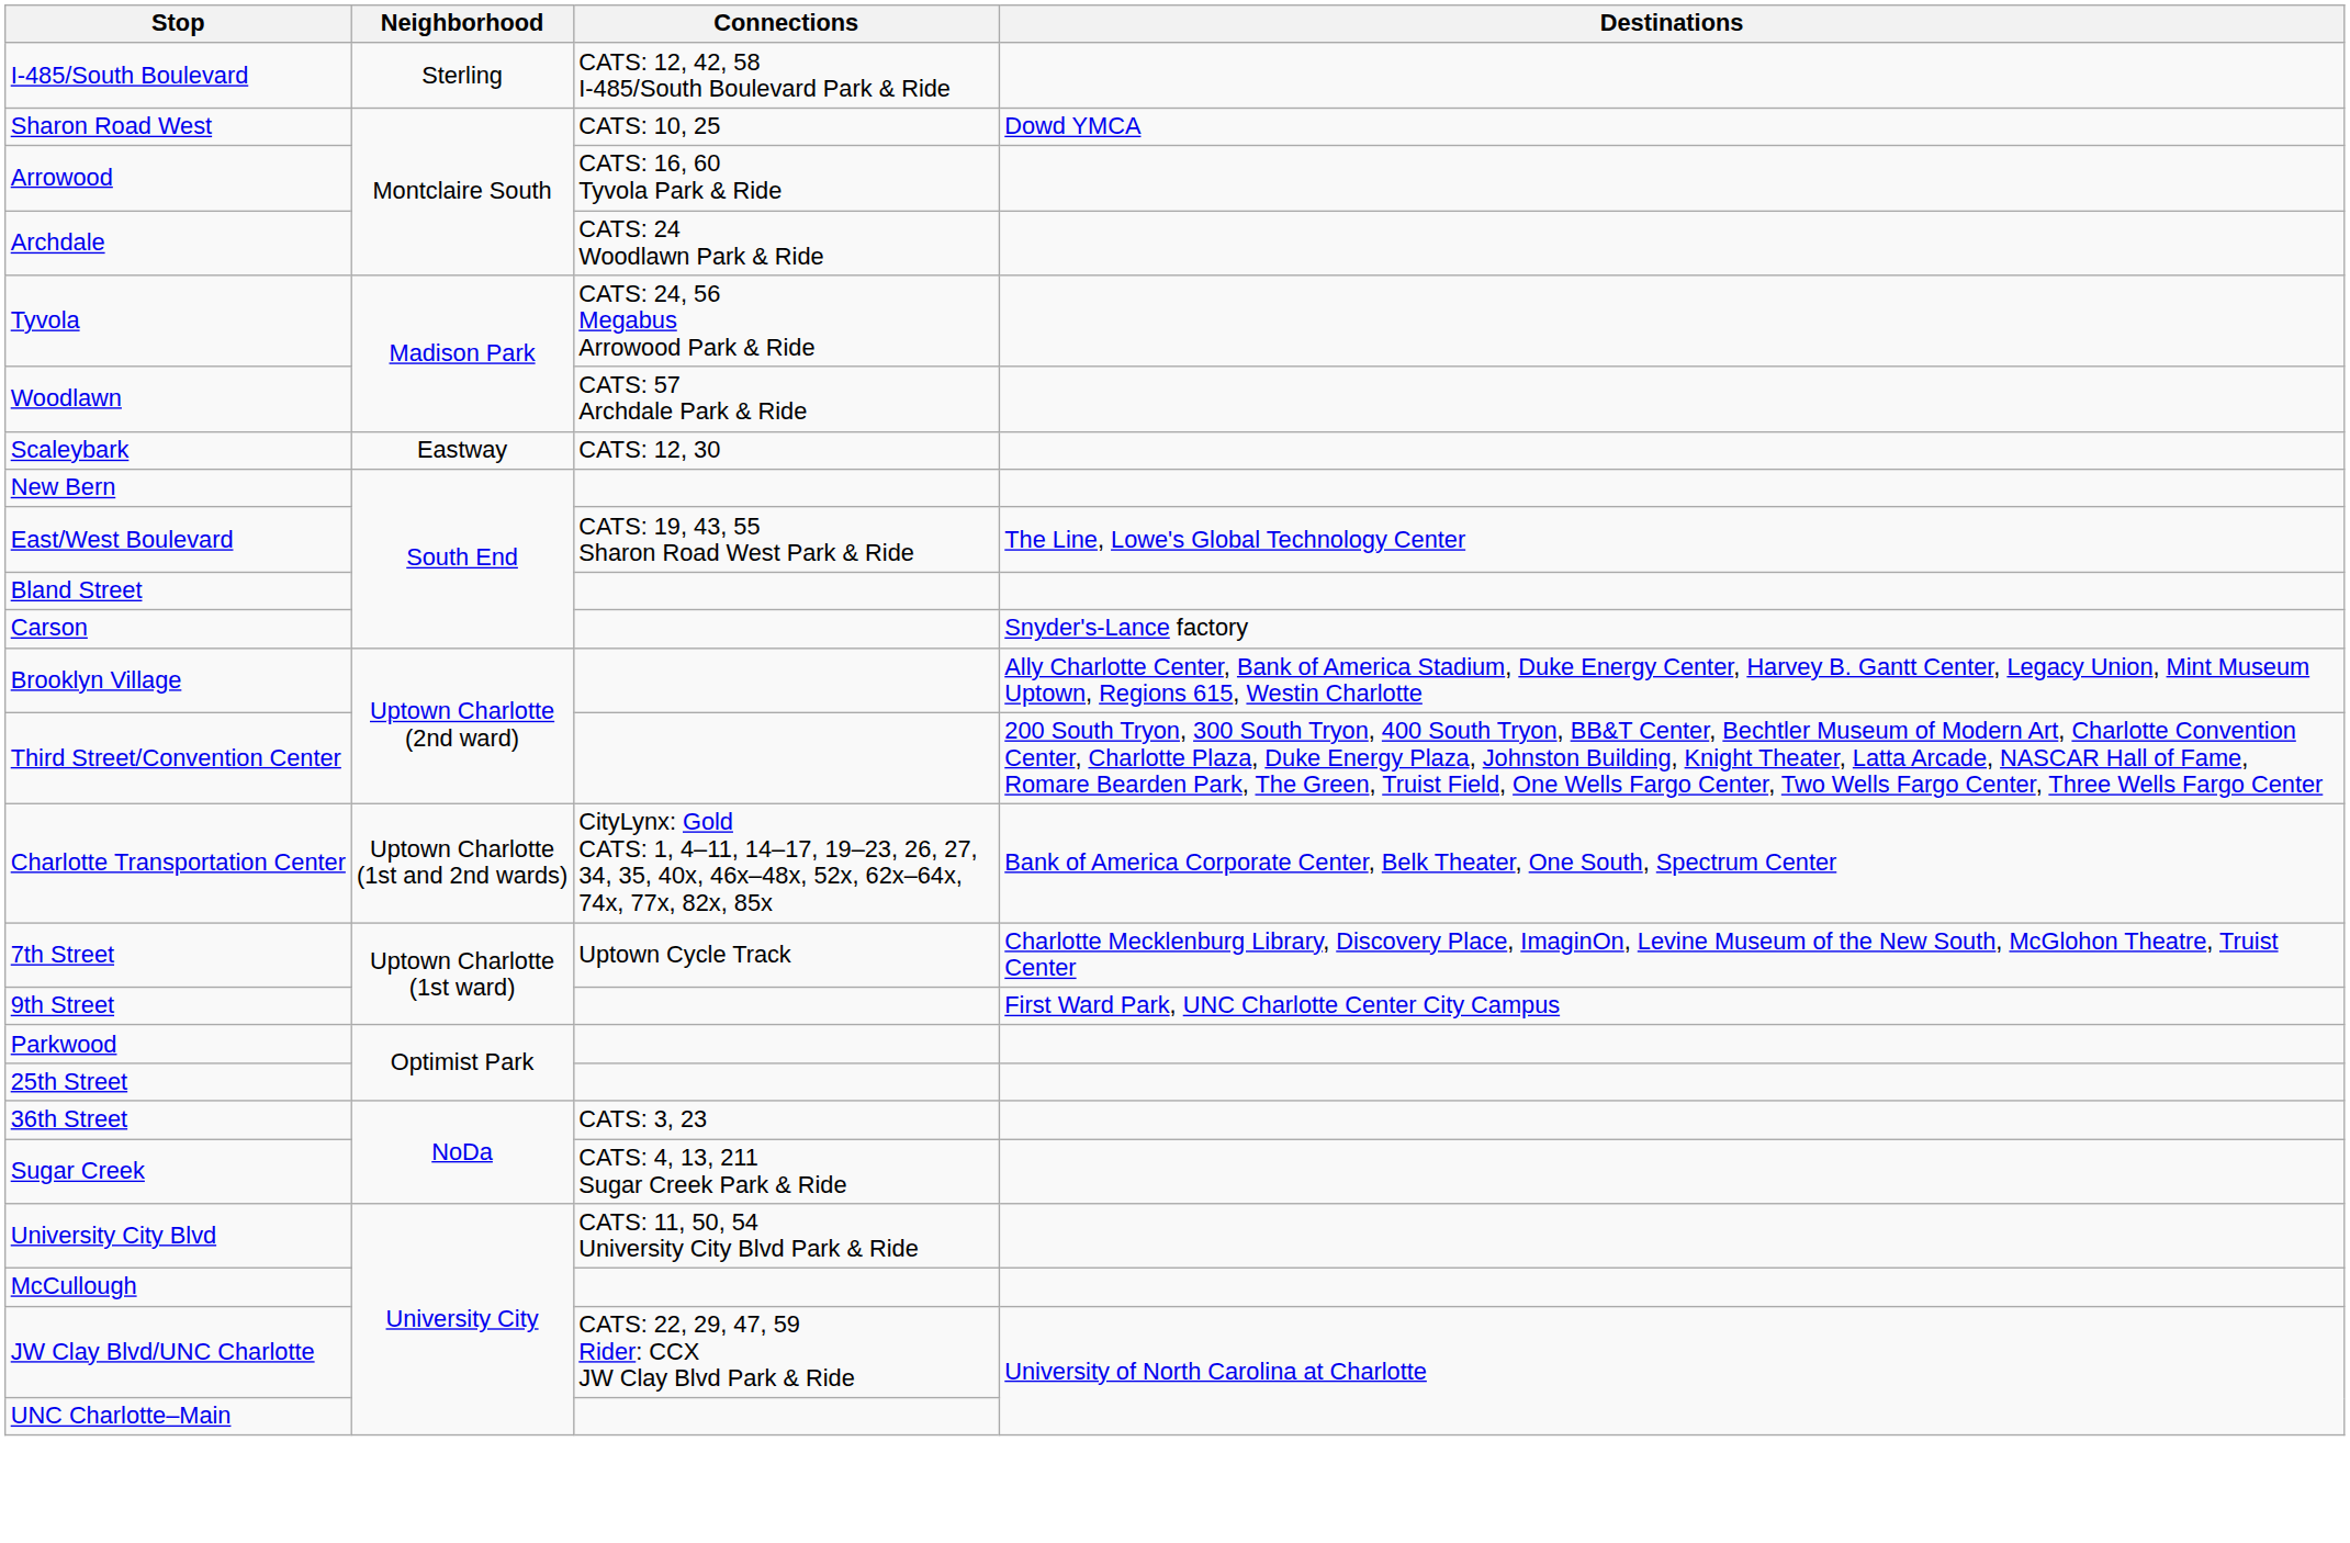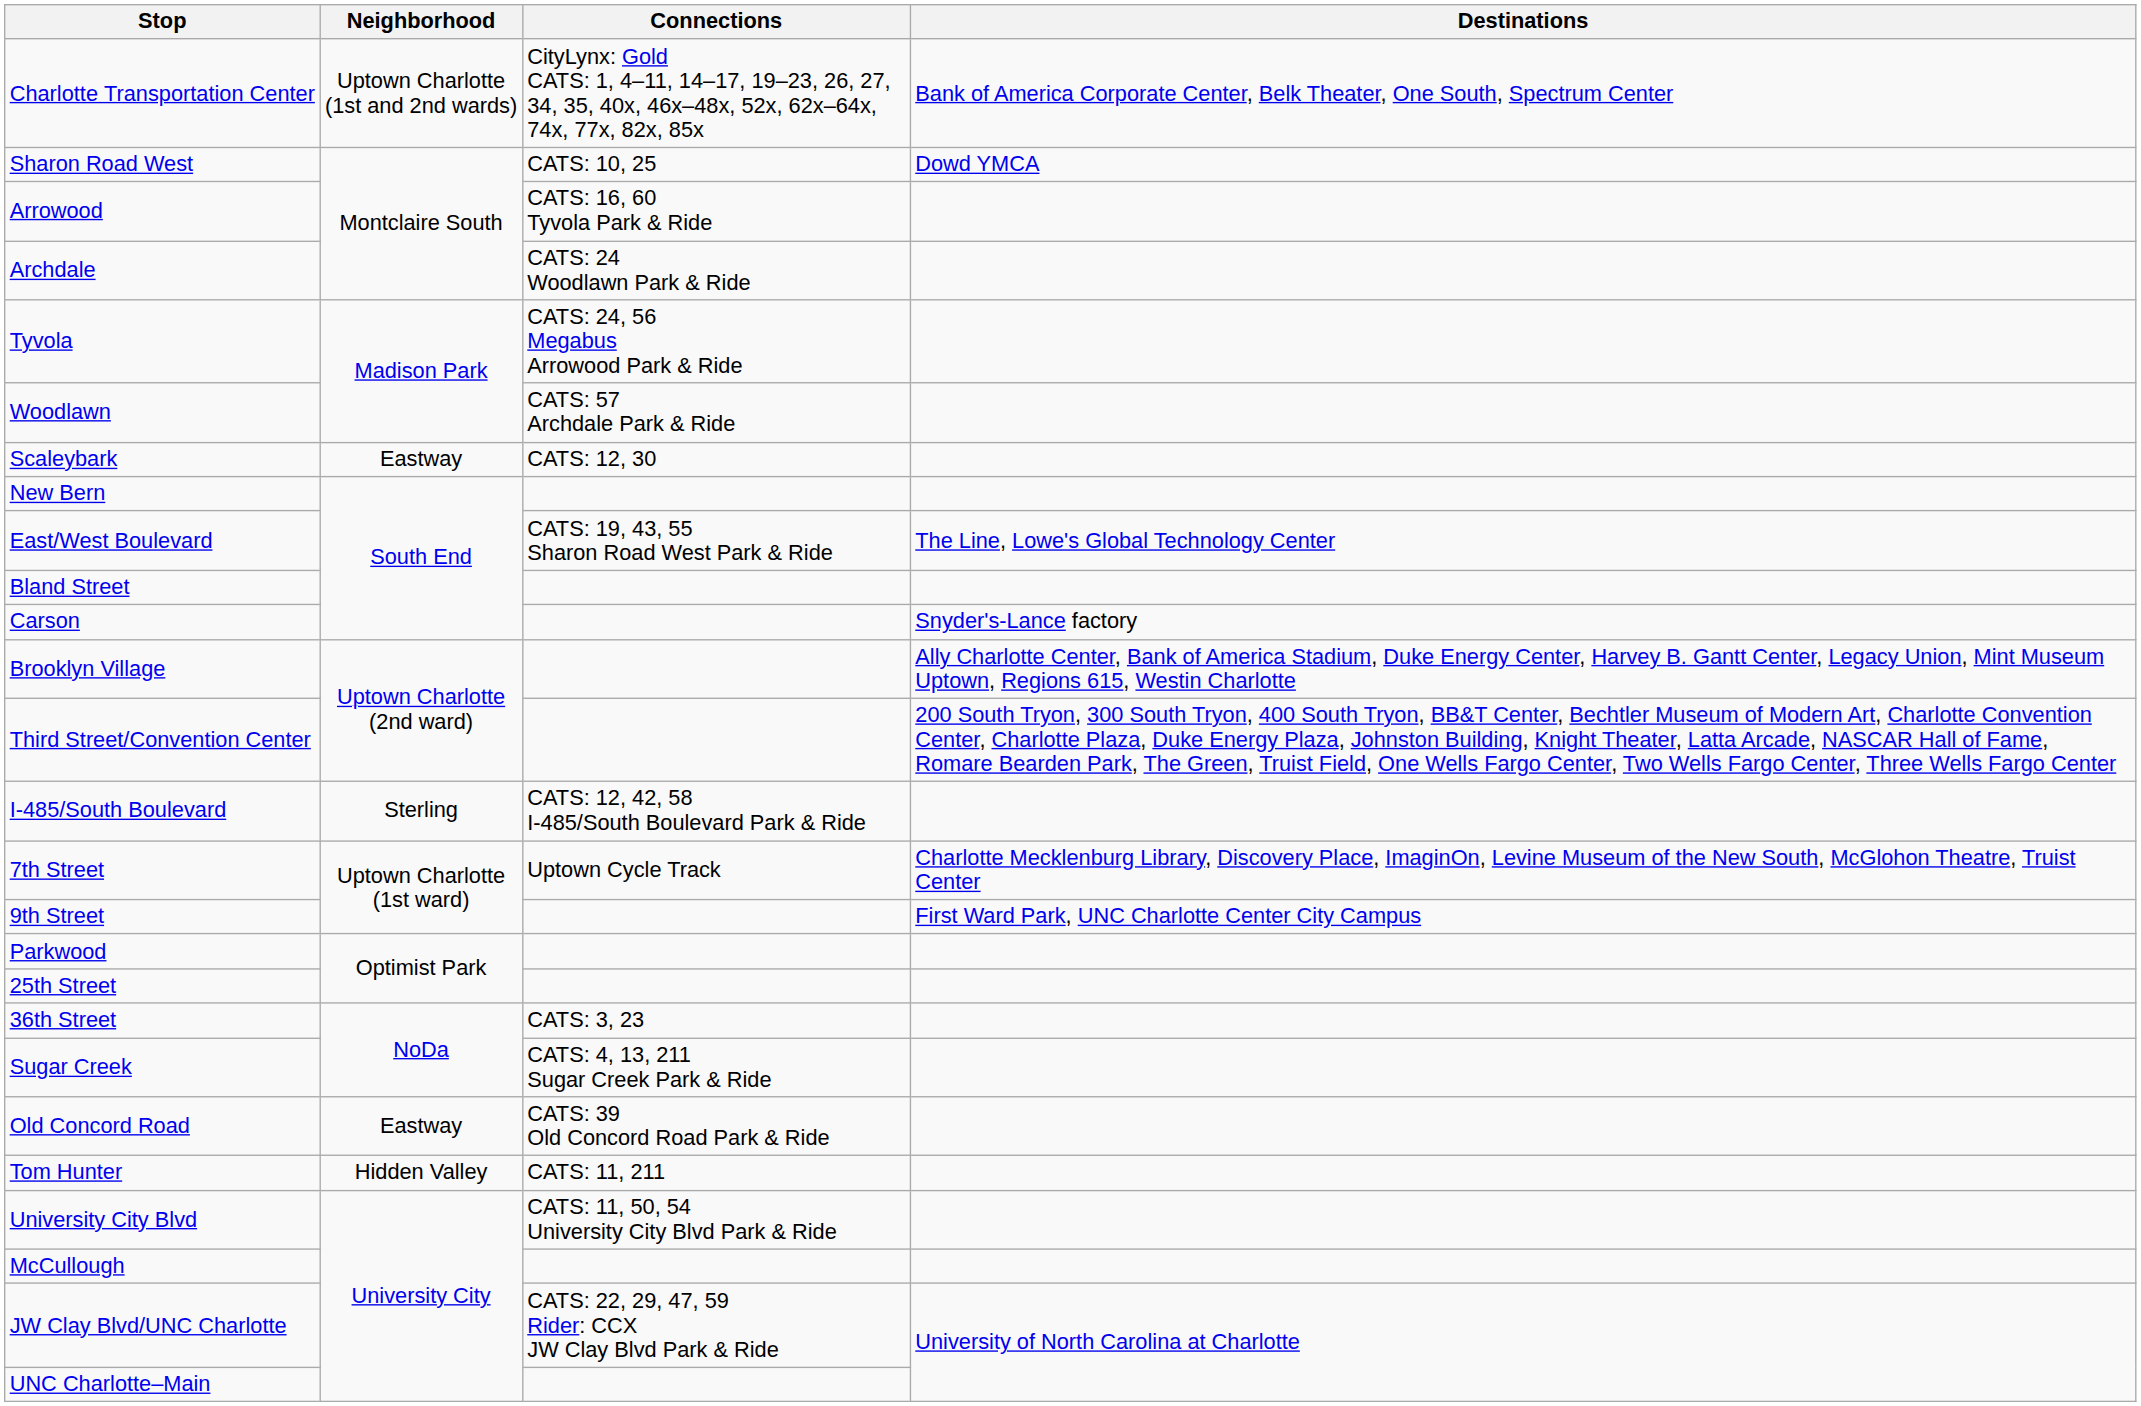rows swapped: I-485/South Boulevard <-> Charlotte Transportation Center
+ row: Old Concord Road | Eastway | CATS: 39 Old Concord Road Park & Ride
+ row: Tom Hunter | Hidden Valley | CATS: 11, 211
